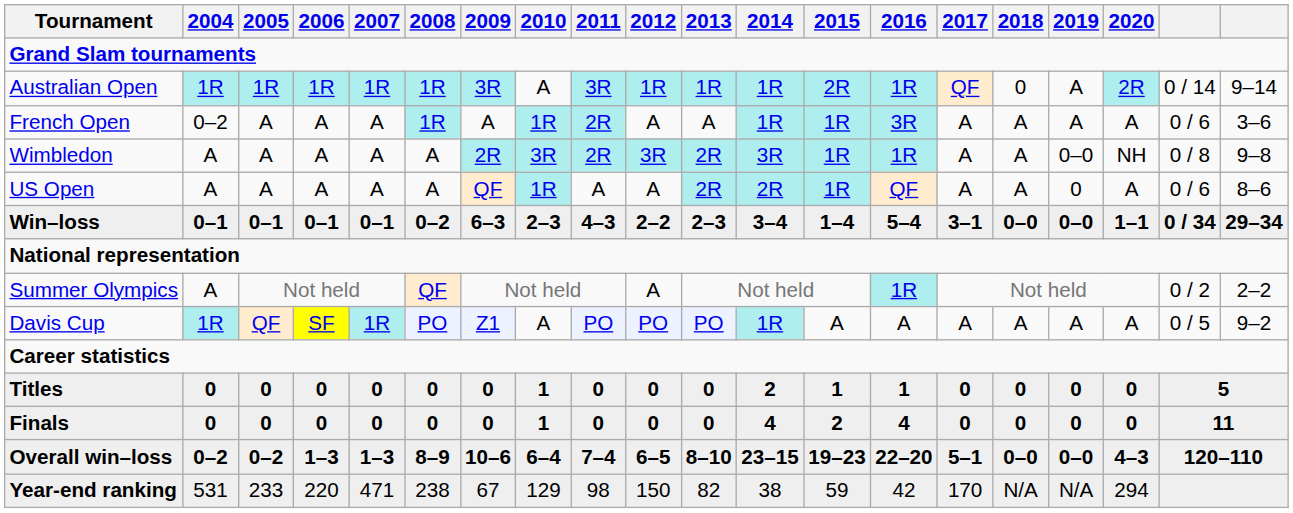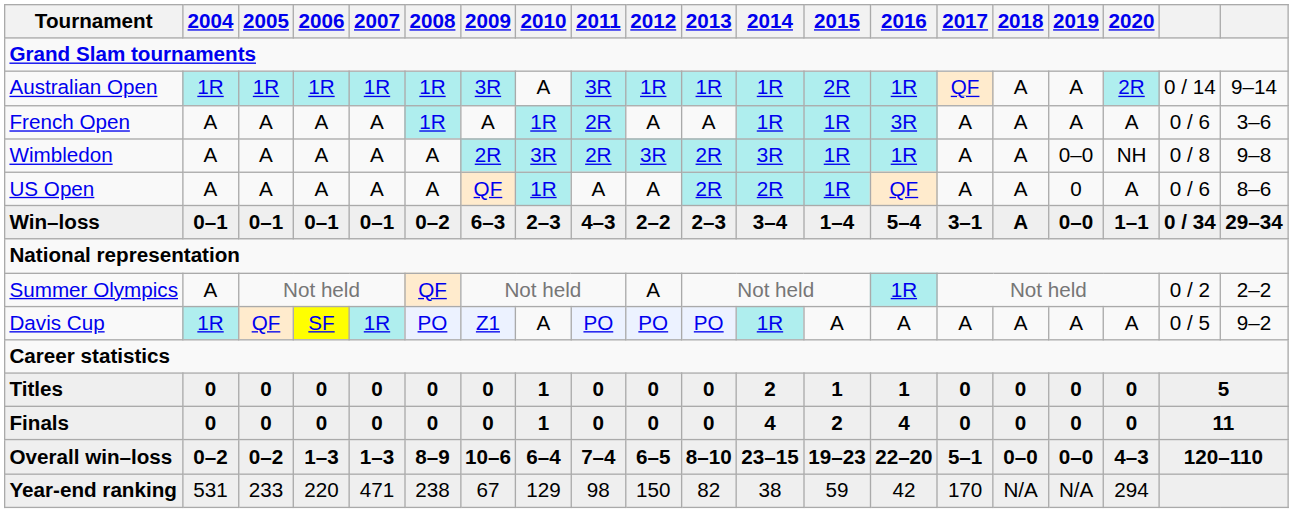Australian Open | 2018: 0 -> A
French Open | 2004: 0–2 -> A
Win–loss | 2018: 0–0 -> A
